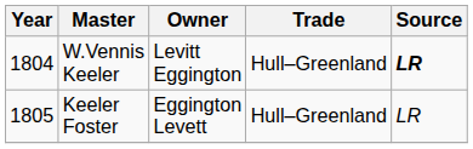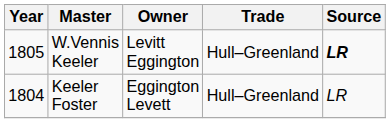W.Vennis Keeler | Year: 1804 -> 1805
Keeler Foster | Year: 1805 -> 1804
